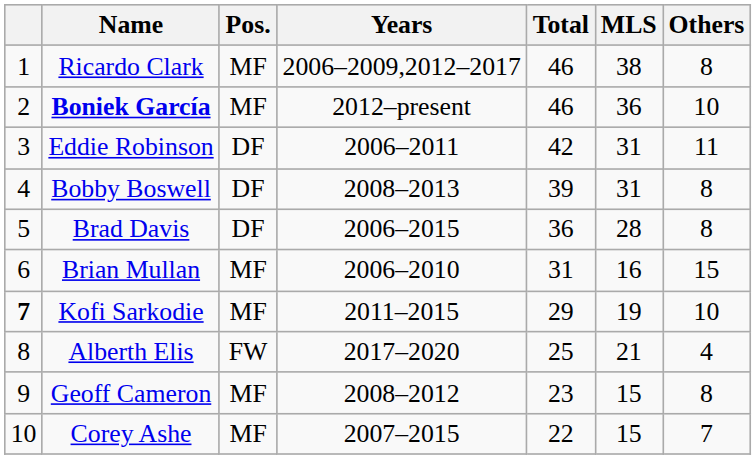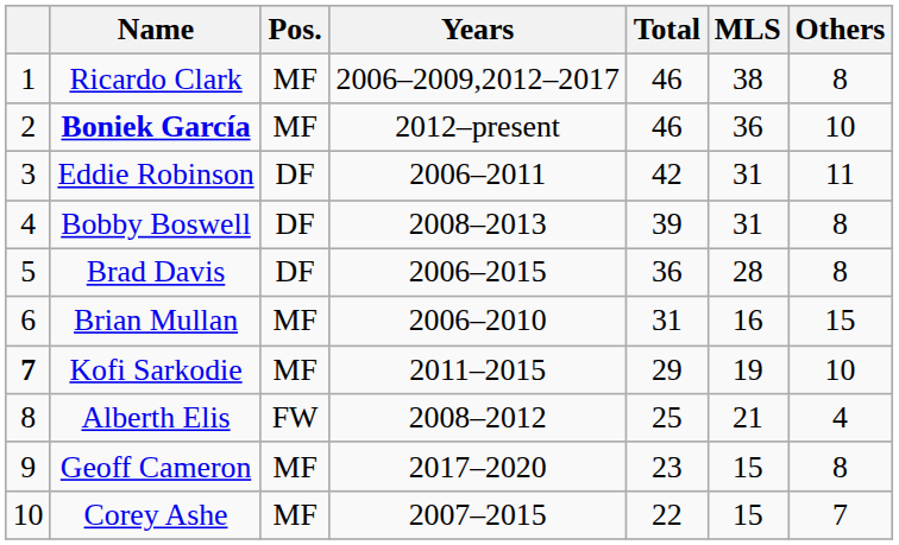Alberth Elis | Years: 2017–2020 -> 2008–2012
Geoff Cameron | Years: 2008–2012 -> 2017–2020
